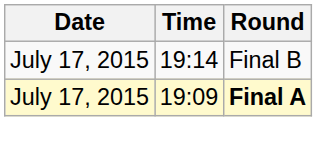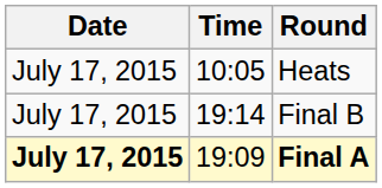+ row: July 17, 2015 | 10:05 | Heats
Final A | Date: normal -> bold
